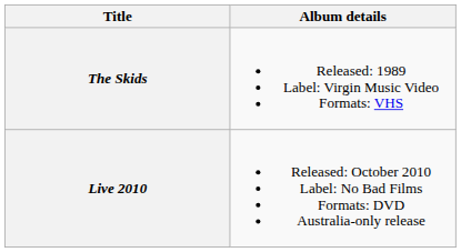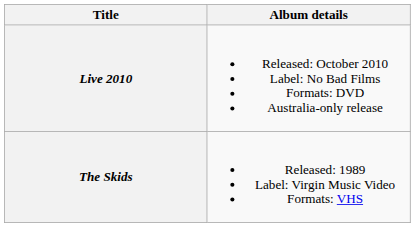rows swapped: The Skids <-> Live 2010
